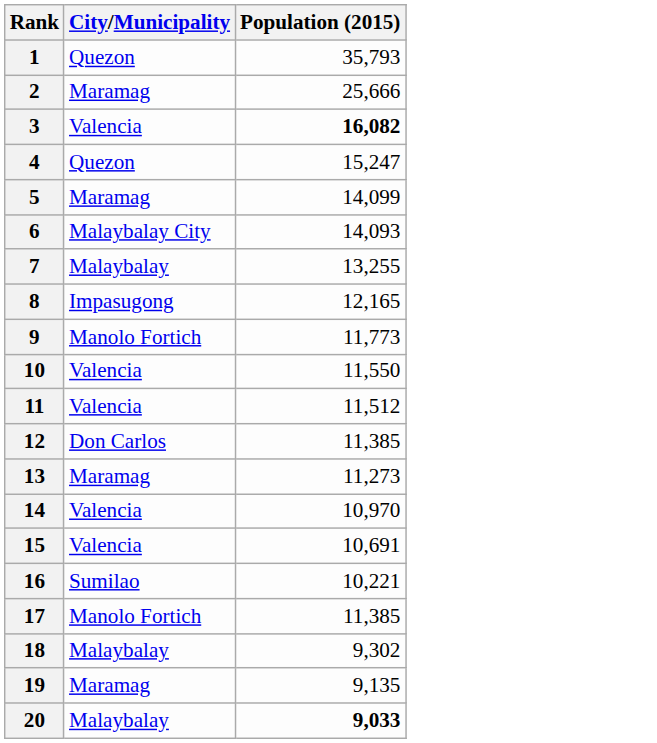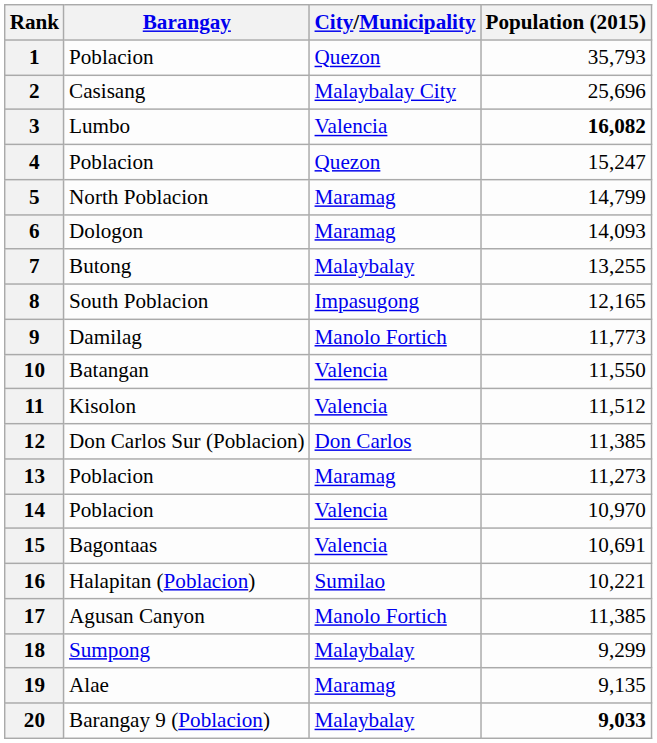+ column: Barangay | Poblacion | Casisang | Lumbo | Poblacion | North Poblacion | Dologon | Butong | South Poblacion | Damilag | Batangan | Kisolon | Don Carlos Sur (Poblacion) | Poblacion | Poblacion | Bagontaas | Halapitan (Poblacion) | Agusan Canyon | Sumpong | Alae | Barangay 9 (Poblacion)
2 | City/Municipality: Maramag -> Malaybalay City
2 | Population (2015): 25,666 -> 25,696
5 | Population (2015): 14,099 -> 14,799
6 | City/Municipality: Malaybalay City -> Maramag
18 | Population (2015): 9,302 -> 9,299
